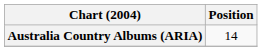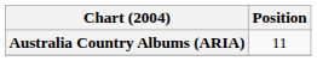Australia Country Albums (ARIA) | Position: 14 -> 11
